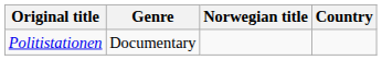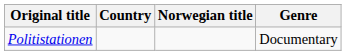columns swapped: Country <-> Genre
